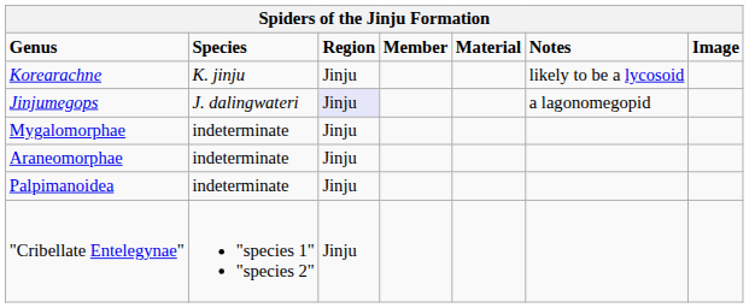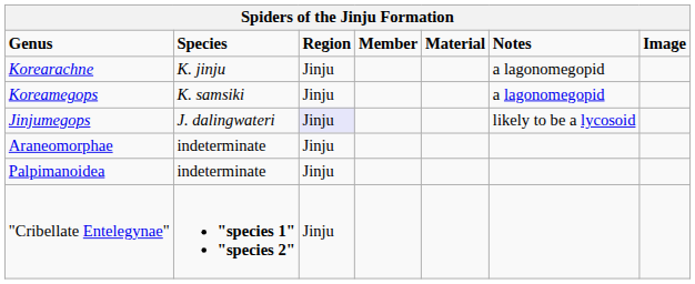Korearachne | Notes: likely to be a lycosoid -> a lagonomegopid
+ row: Koreamegops | K. samsiki | Jinju | a lagonomegopid
Jinjumegops | Notes: a lagonomegopid -> likely to be a lycosoid
- row: Mygalomorphae | indeterminate | Jinju
"Cribellate Entelegynae" | Species: normal -> bold
